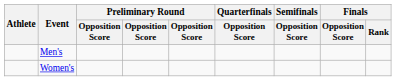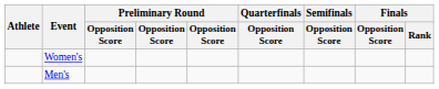rows swapped: Men's <-> Women's
